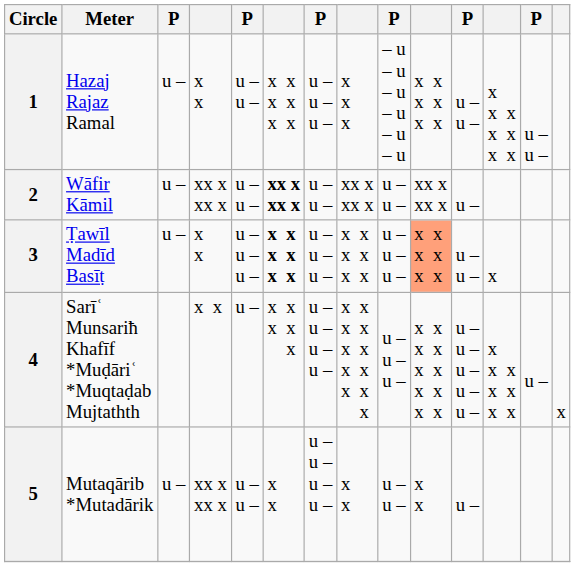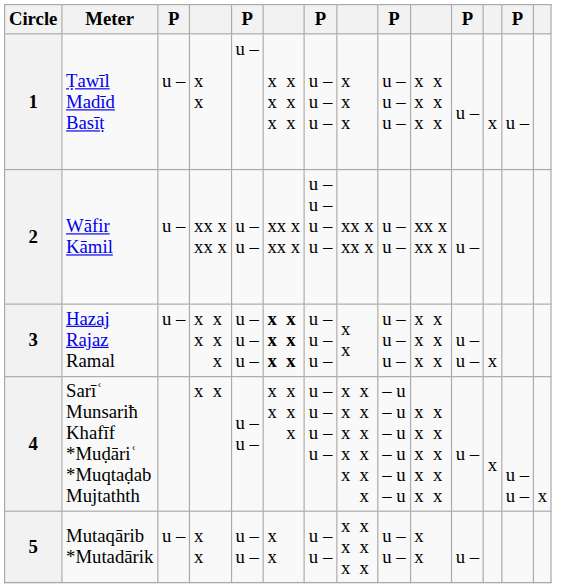1 | Meter: Hazaj Rajaz Ramal -> Ṭawīl Madīd Basīṭ
1 | column 5: u – u – -> u –
1 | column 9: – u – u – u – u – u – u -> u – u – u –
1 | column 11: u – u – -> u –
1 | column 12: x x x x x x x -> x
1 | column 13: u – u – -> u –
2 | column 6: bold -> normal
2 | column 7: u – u – -> u – u – u – u –
3 | Meter: Ṭawīl Madīd Basīṭ -> Hazaj Rajaz Ramal
3 | column 4: x x -> x x x x x
3 | column 8: x x x x x x -> x x
3 | column 10: lightsalmon background -> no background
4 | column 5: u – -> u – u –
4 | column 9: u – u – u – -> – u – u – u – u – u – u
4 | column 11: u – u – u – u – u – -> u –
4 | column 12: x x x x x x x -> x
4 | column 13: u – -> u – u –
5 | column 4: xx x xx x -> x x
5 | column 7: u – u – u – u – -> u – u –
5 | column 8: x x -> x x x x x x
